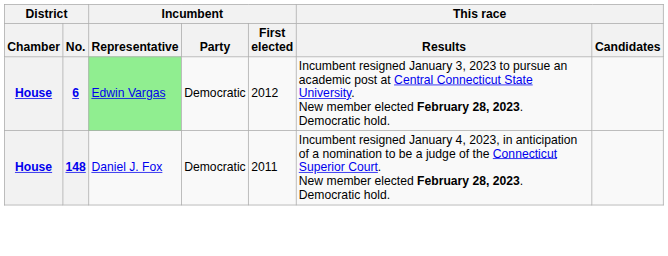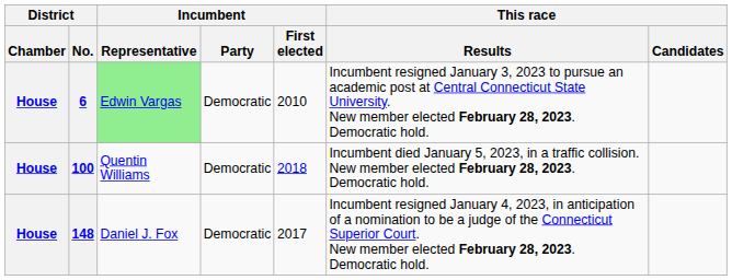6 | Incumbent / First elected: 2012 -> 2010
+ row: House | 100 | Quentin Williams | Democratic | 2018 | Incumbent died January 5, 2023, in a traffic collision. New member elected February 28, 2023. Democratic hold.
148 | Incumbent / First elected: 2011 -> 2017
